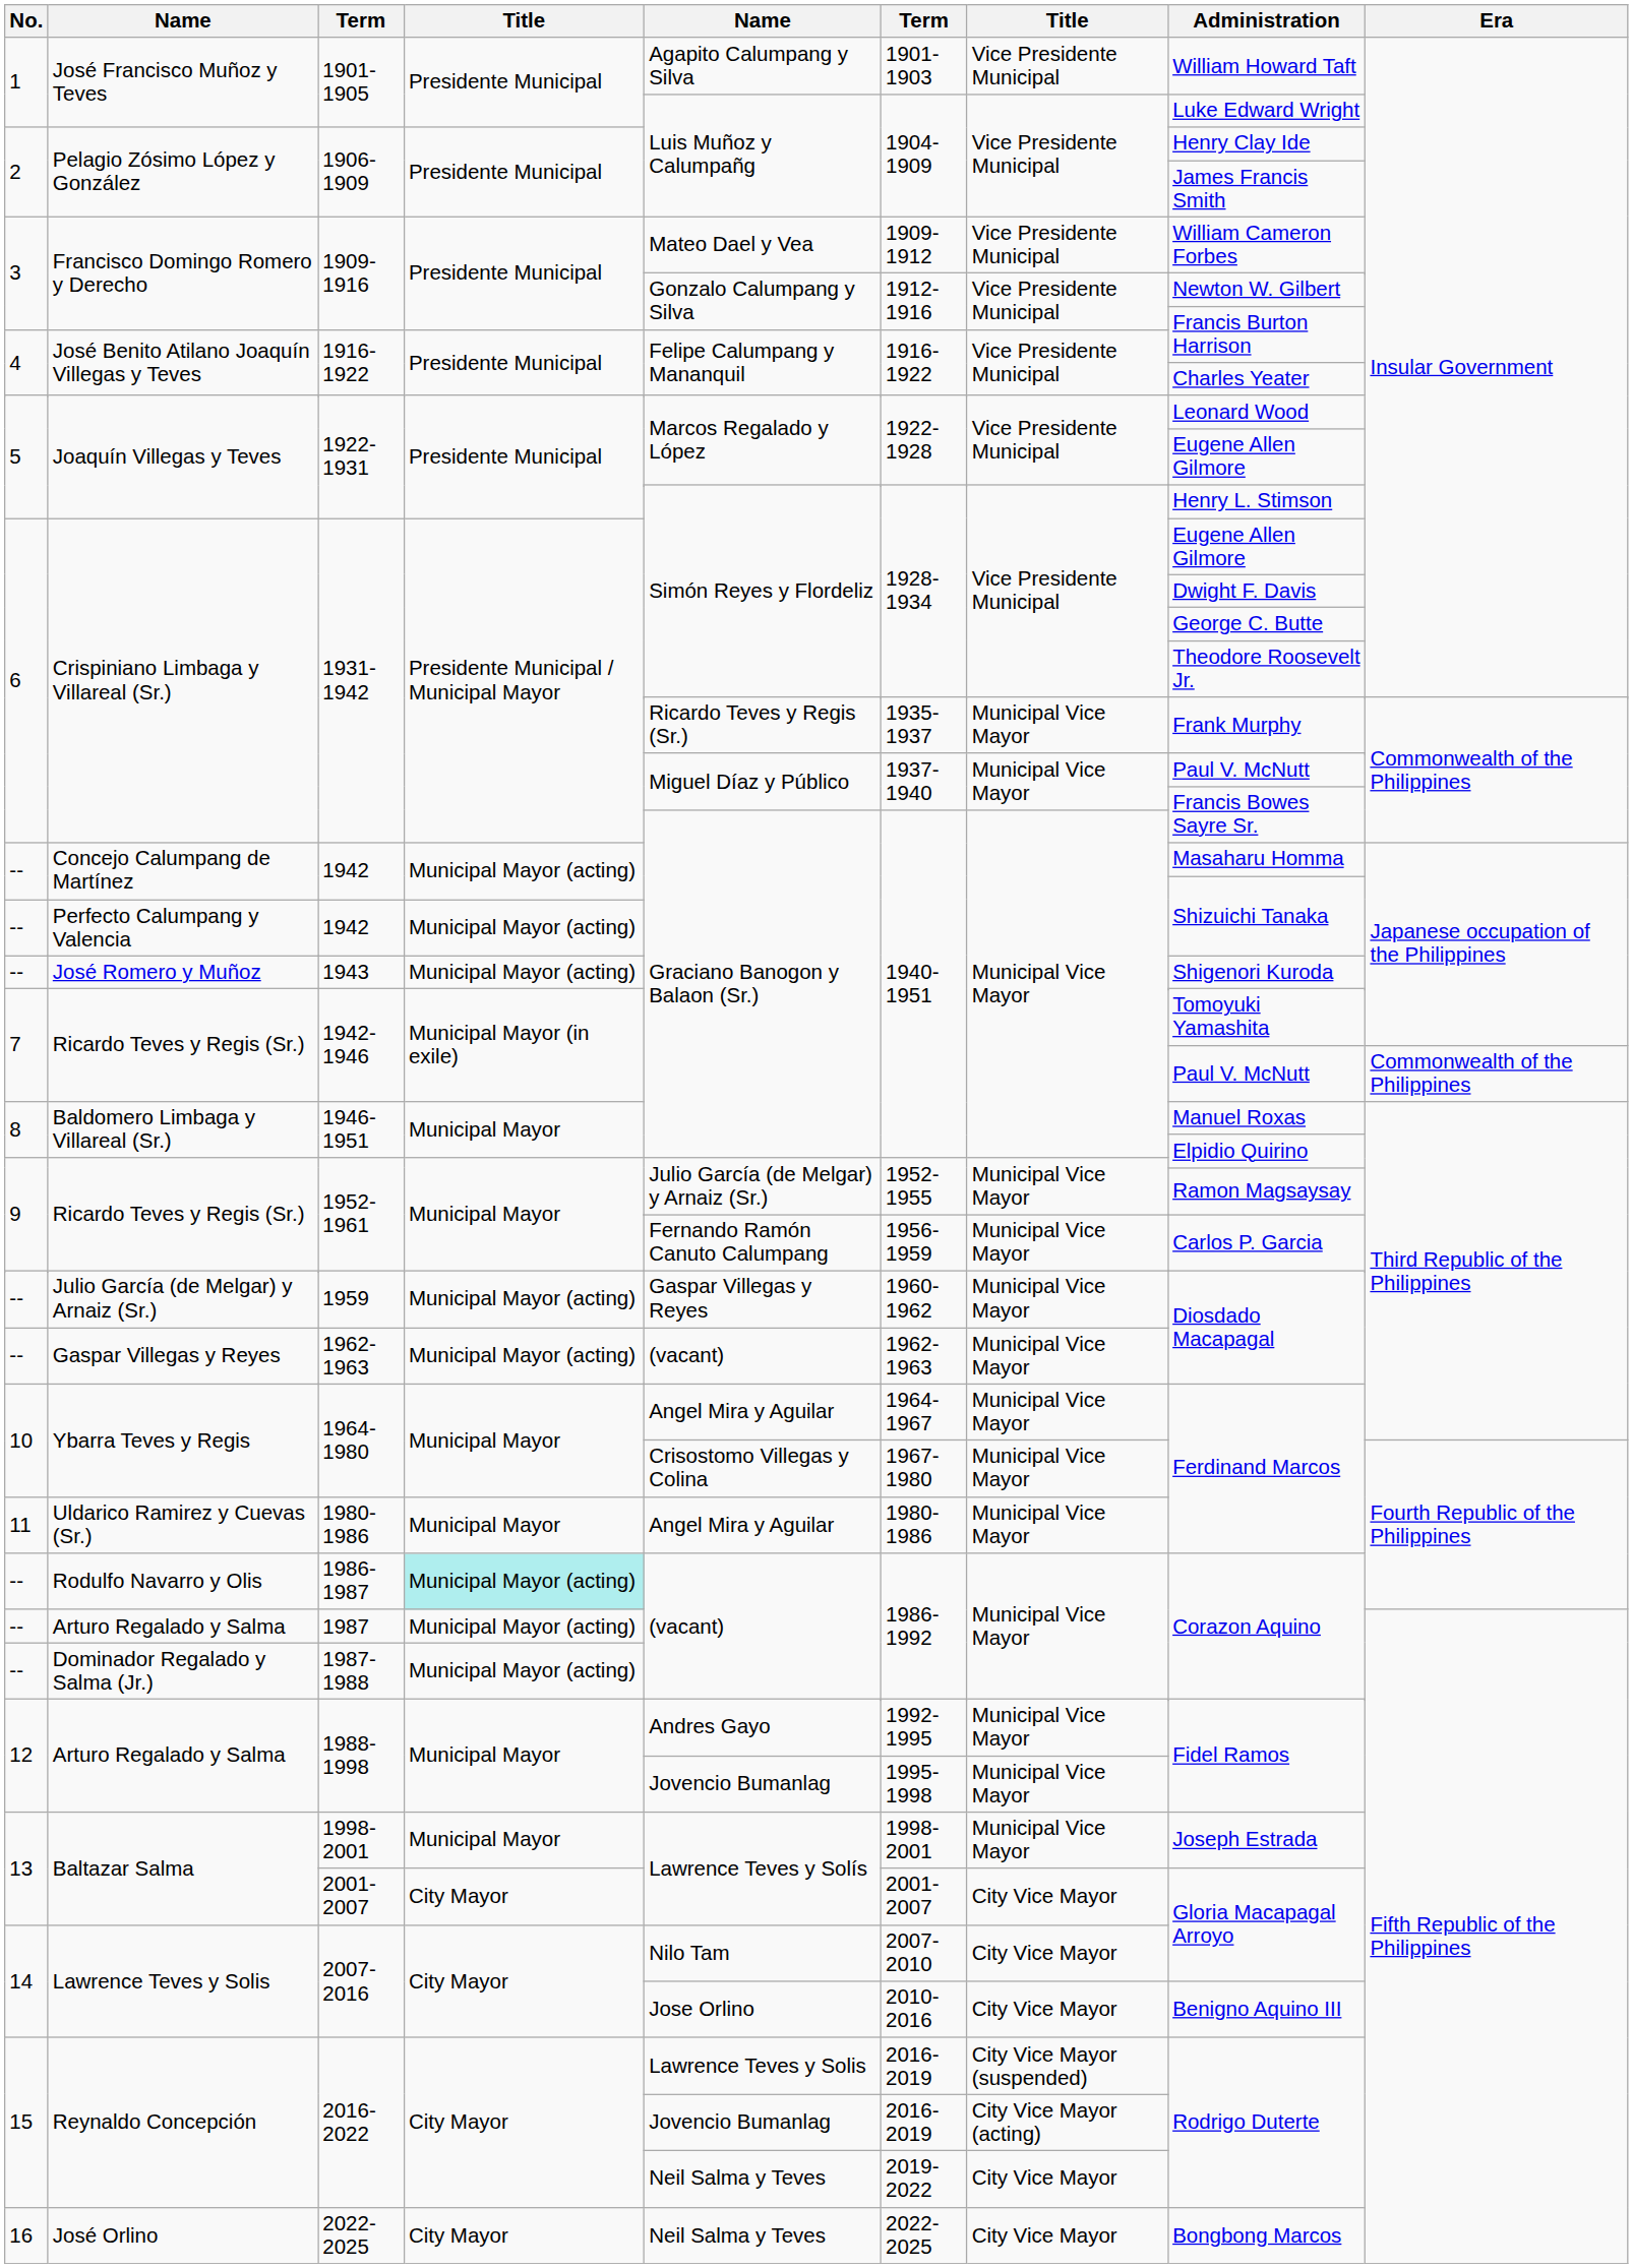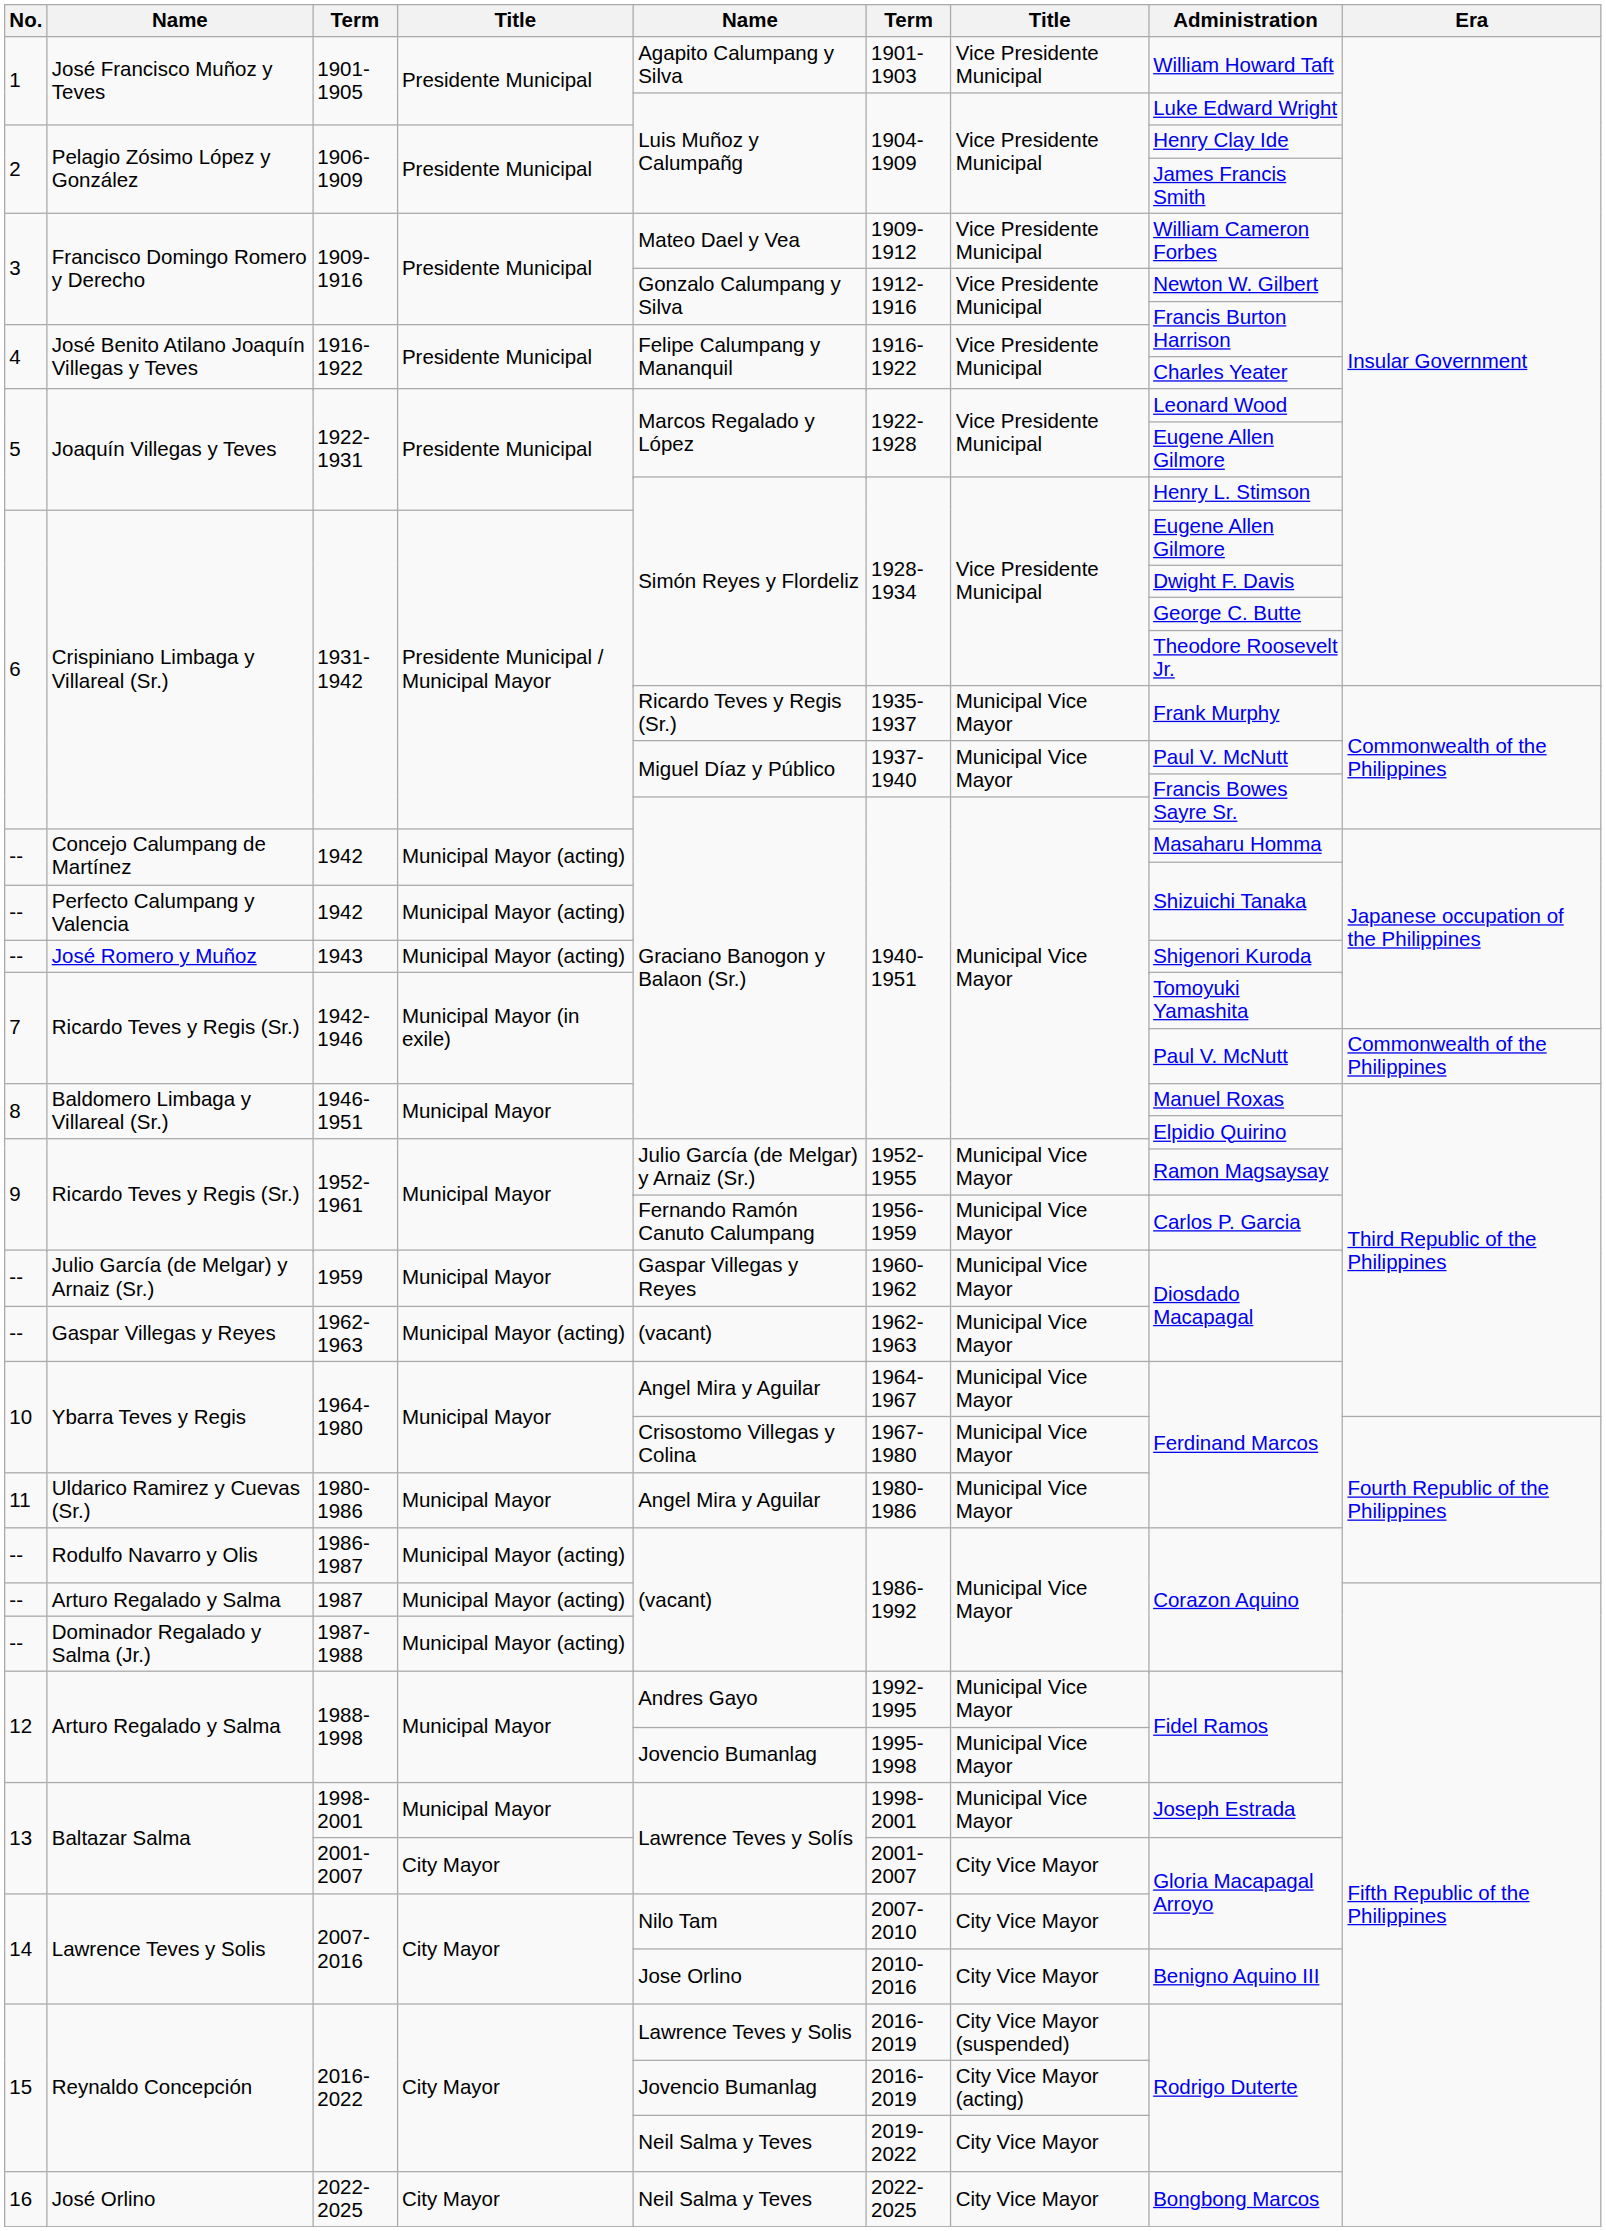1959 | column 4: Municipal Mayor (acting) -> Municipal Mayor
1986-1987 | column 4: paleturquoise background -> no background
